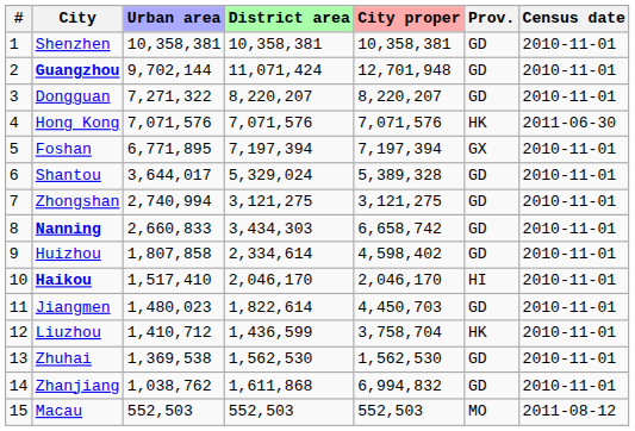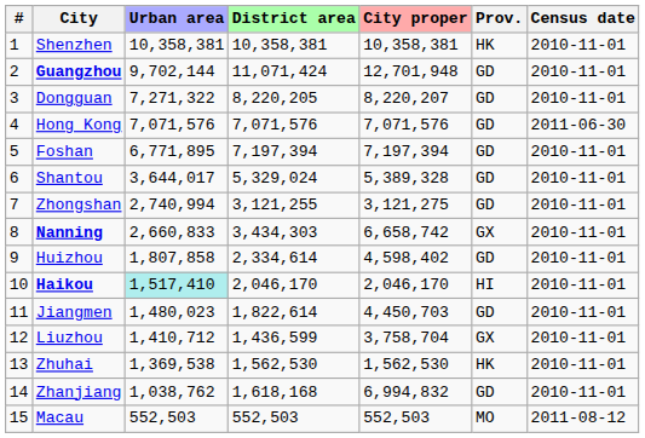Shenzhen | Prov.: GD -> HK
Dongguan | District area: 8,220,207 -> 8,220,205
Hong Kong | Prov.: HK -> GD
Foshan | Prov.: GX -> GD
Zhongshan | District area: 3,121,275 -> 3,121,255
Nanning | Prov.: GD -> GX
Haikou | Urban area: no background -> paleturquoise background
Liuzhou | Prov.: HK -> GX
Zhuhai | Prov.: GD -> HK
Zhanjiang | District area: 1,611,868 -> 1,618,168
